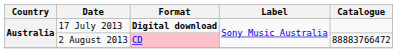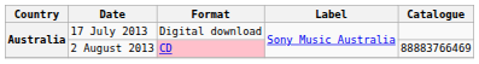17 July 2013 | Format: bold -> normal
2 August 2013 | Catalogue: 88883766472 -> 88883766469
